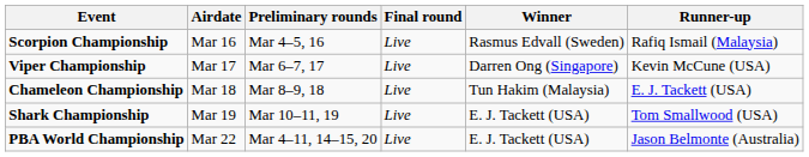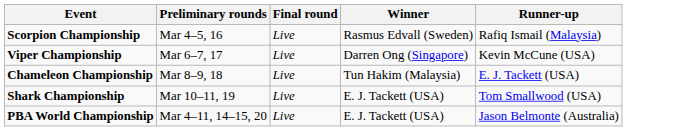- column: Airdate | Mar 16 | Mar 17 | Mar 18 | Mar 19 | Mar 22
